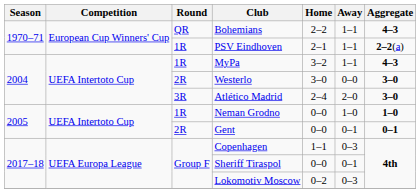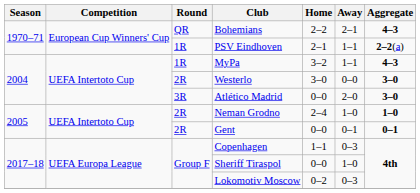Bohemians | Away: 1–1 -> 2–1
Atlético Madrid | Home: 2–4 -> 0–0
Neman Grodno | Round: 1R -> 2R
Neman Grodno | Home: 0–0 -> 2–4
Sheriff Tiraspol | Away: 0–1 -> 1–0
